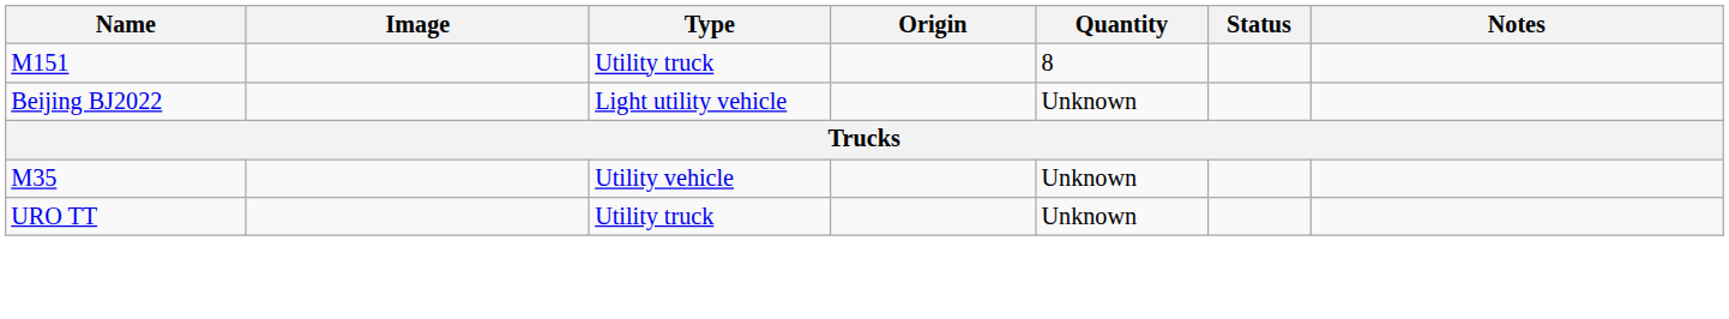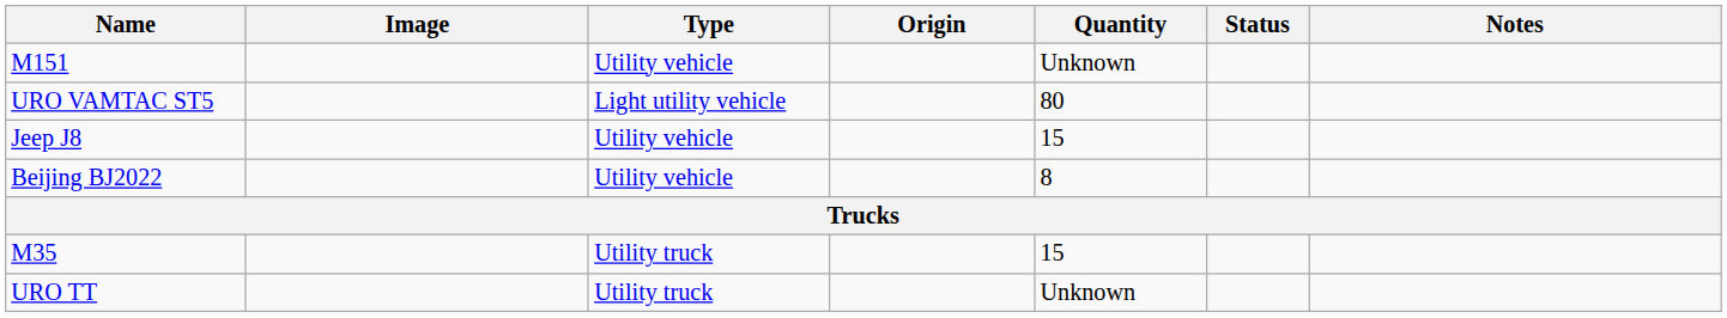M151 | Type: Utility truck -> Utility vehicle
M151 | Quantity: 8 -> Unknown
+ row: URO VAMTAC ST5 | Light utility vehicle | 80
+ row: Jeep J8 | Utility vehicle | 15
Beijing BJ2022 | Type: Light utility vehicle -> Utility vehicle
Beijing BJ2022 | Quantity: Unknown -> 8
M35 | Type: Utility vehicle -> Utility truck
M35 | Quantity: Unknown -> 15
